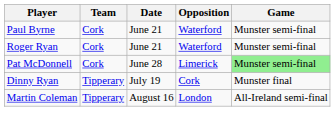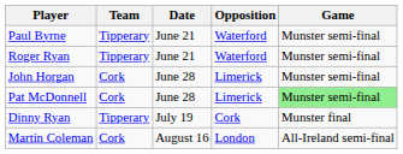Paul Byrne | Team: Cork -> Tipperary
Roger Ryan | Team: Cork -> Tipperary
+ row: John Horgan | Cork | June 28 | Limerick | Munster semi-final
Martin Coleman | Team: Tipperary -> Cork
